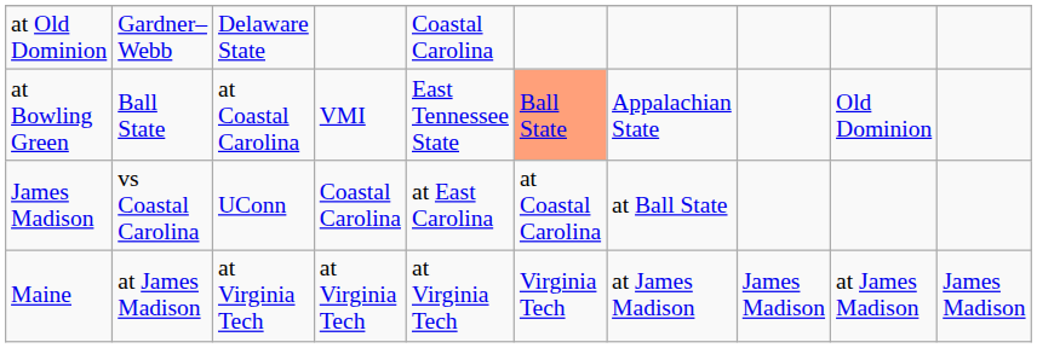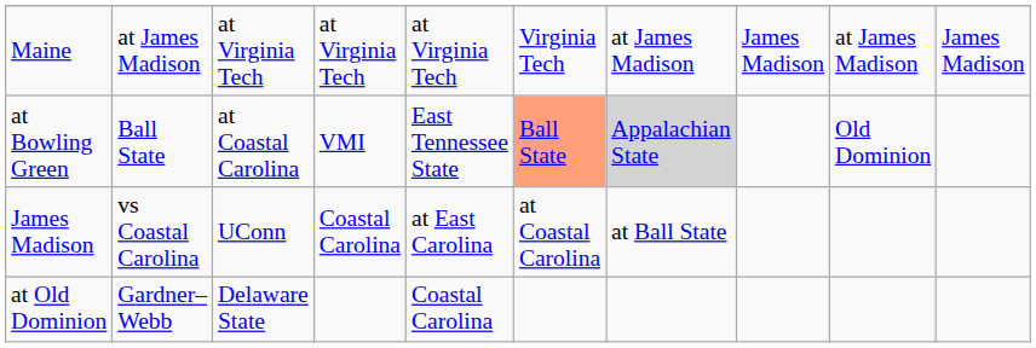rows swapped: Maine <-> at Old Dominion
at Bowling Green | column 7: no background -> lightgrey background
